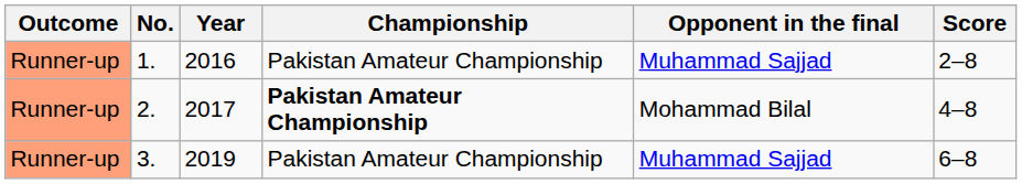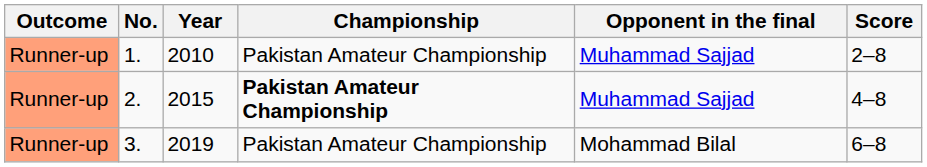1. | Year: 2016 -> 2010
2. | Year: 2017 -> 2015
2. | Opponent in the final: Mohammad Bilal -> Muhammad Sajjad
3. | Opponent in the final: Muhammad Sajjad -> Mohammad Bilal
